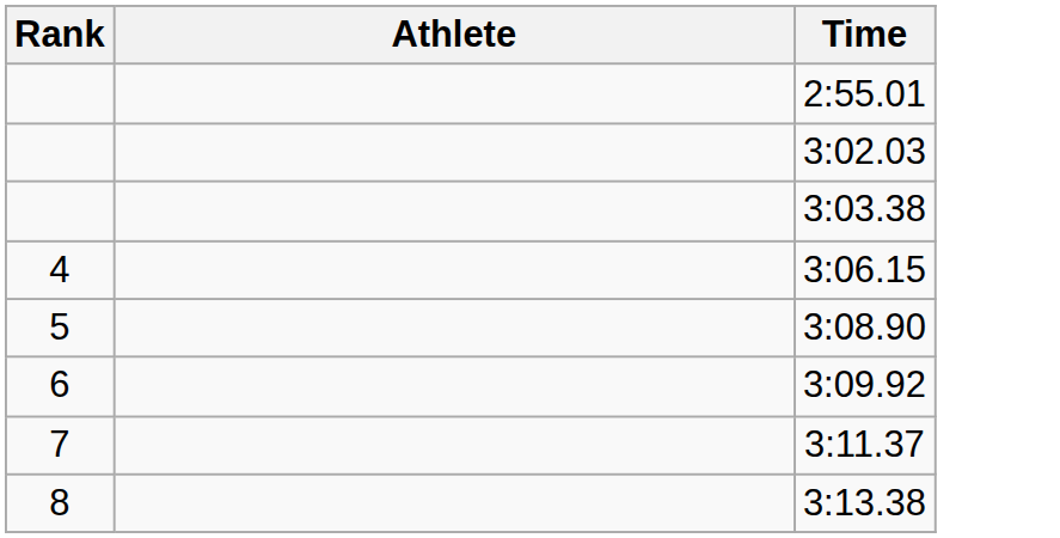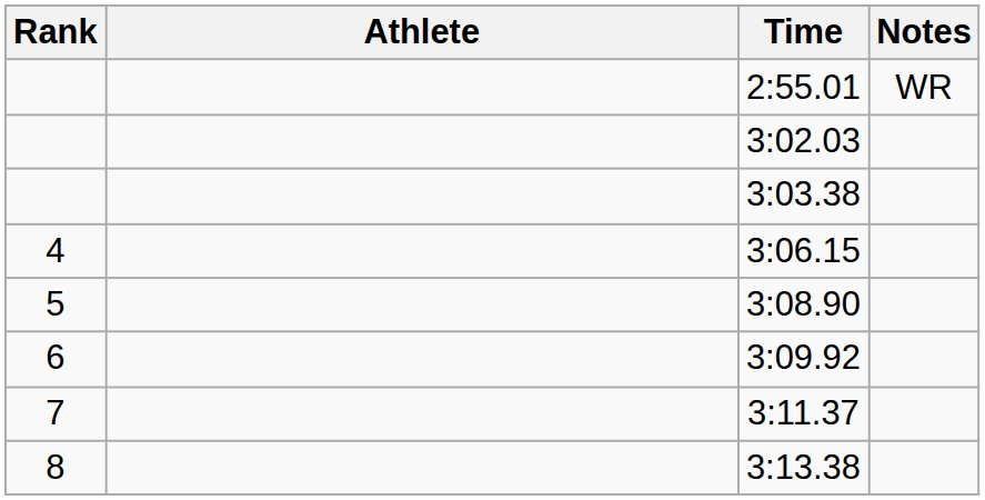+ column: Notes | WR
